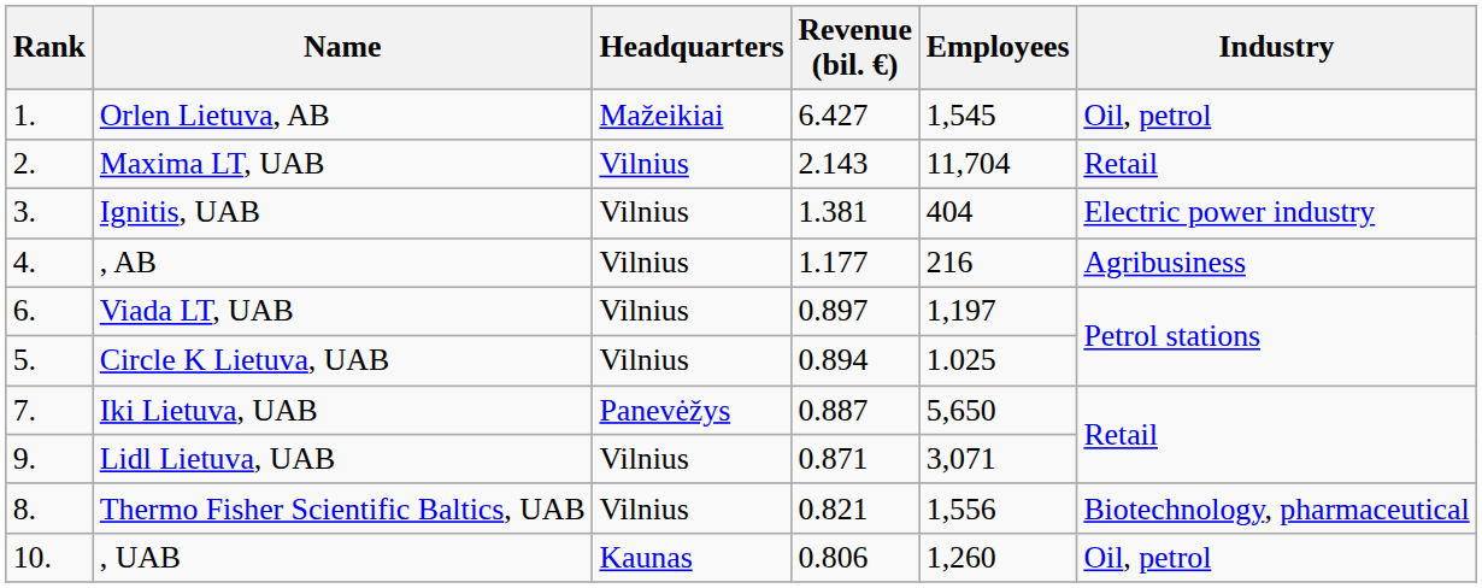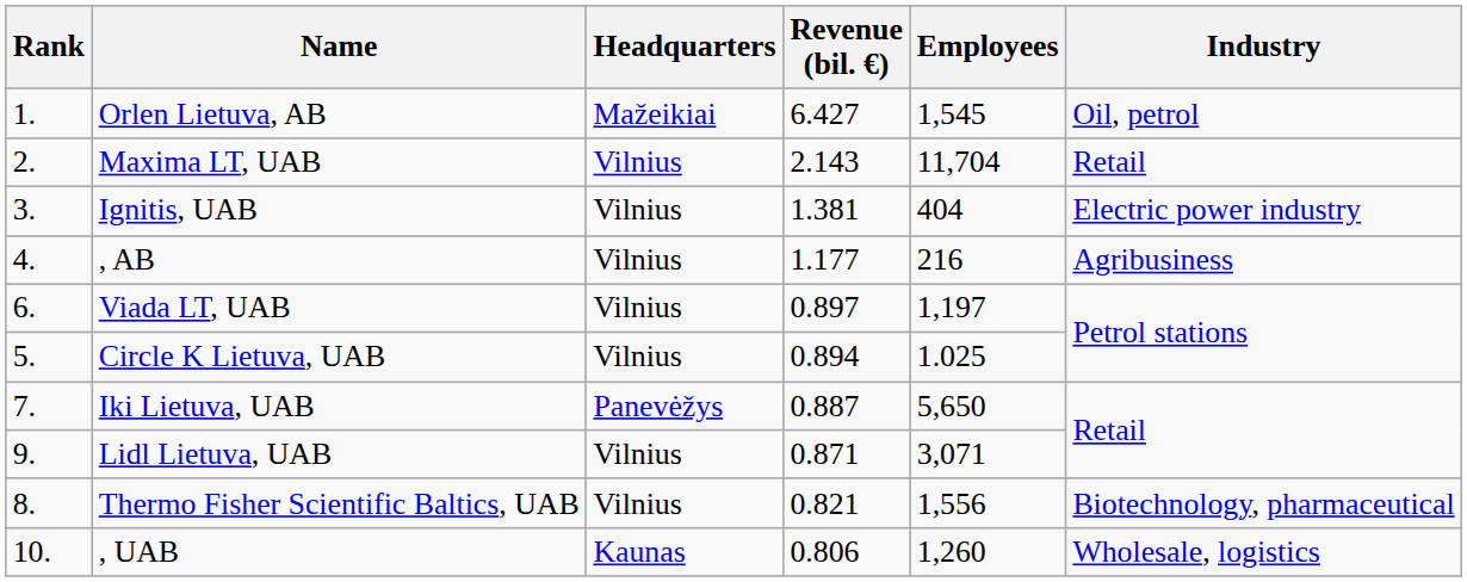, UAB | Industry: Oil, petrol -> Wholesale, logistics
